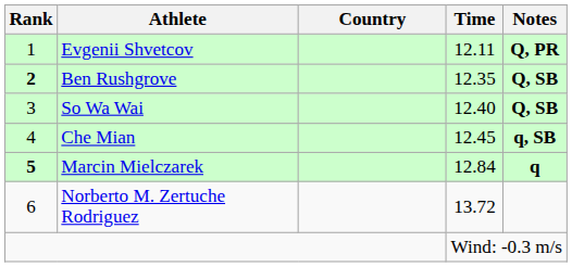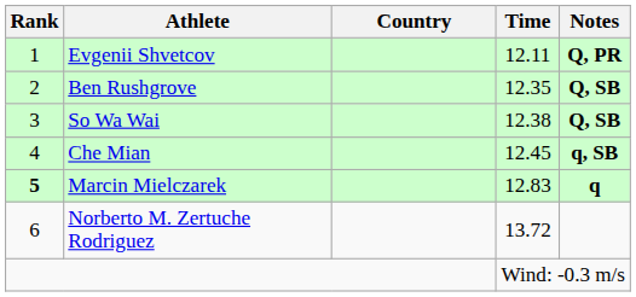Ben Rushgrove | Rank: bold -> normal
So Wa Wai | Time: 12.40 -> 12.38
Marcin Mielczarek | Time: 12.84 -> 12.83
